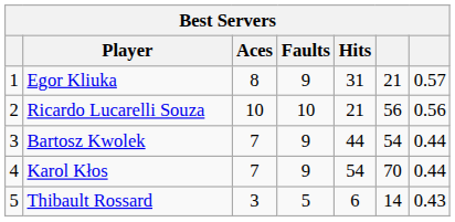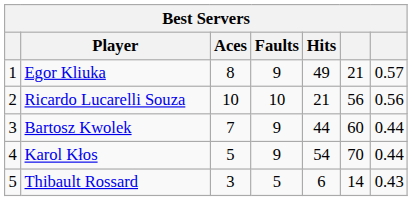Egor Kliuka | Hits: 31 -> 49
Bartosz Kwolek | column 6: 54 -> 60
Karol Kłos | Aces: 7 -> 5
